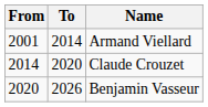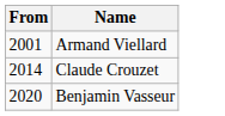- column: To | 2014 | 2020 | 2026
